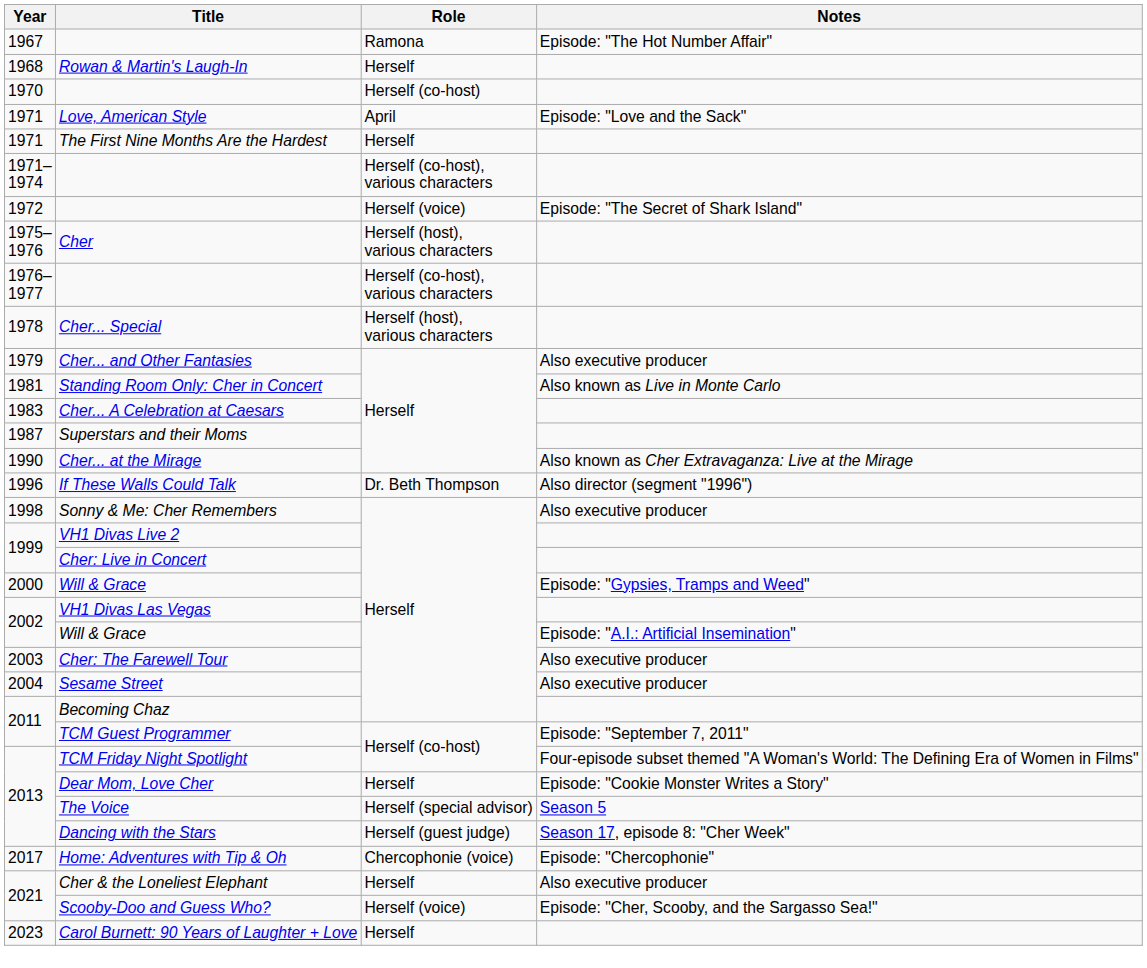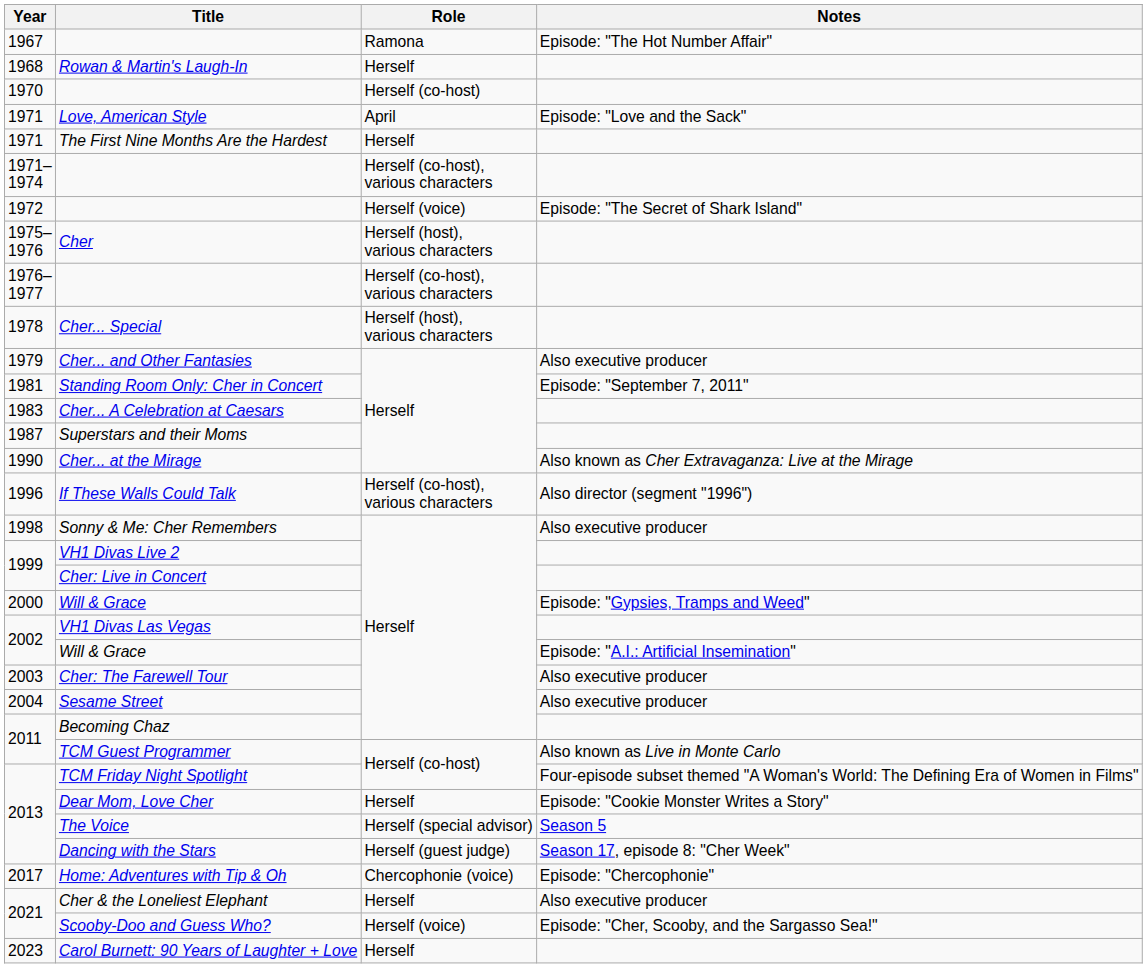Standing Room Only: Cher in Concert | Notes: Also known as Live in Monte Carlo -> Episode: "September 7, 2011"
If These Walls Could Talk | Role: Dr. Beth Thompson -> Herself (co-host), various characters
TCM Guest Programmer | Notes: Episode: "September 7, 2011" -> Also known as Live in Monte Carlo
